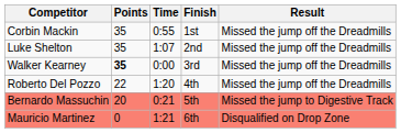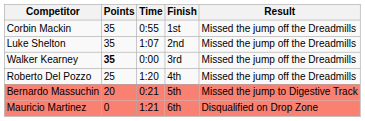Roberto Del Pozzo | Points: 22 -> 25
